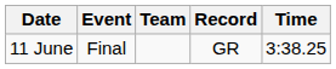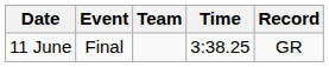columns swapped: Time <-> Record
